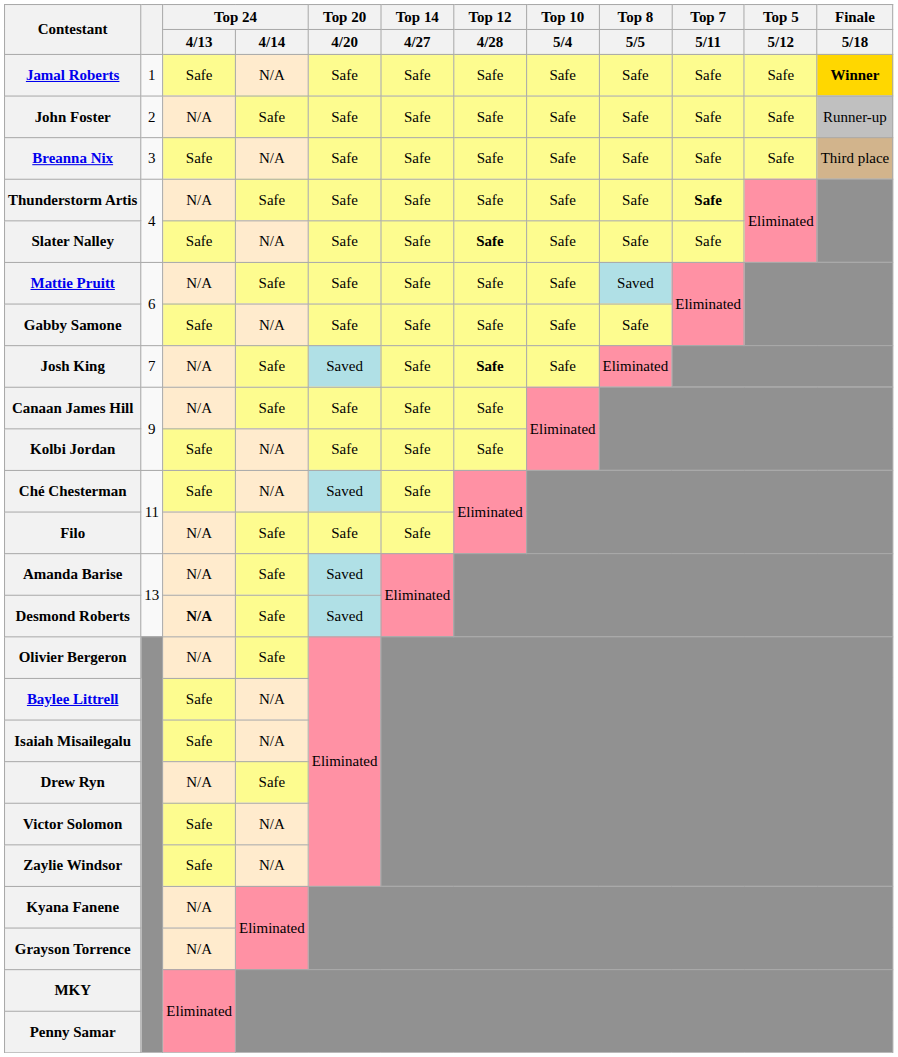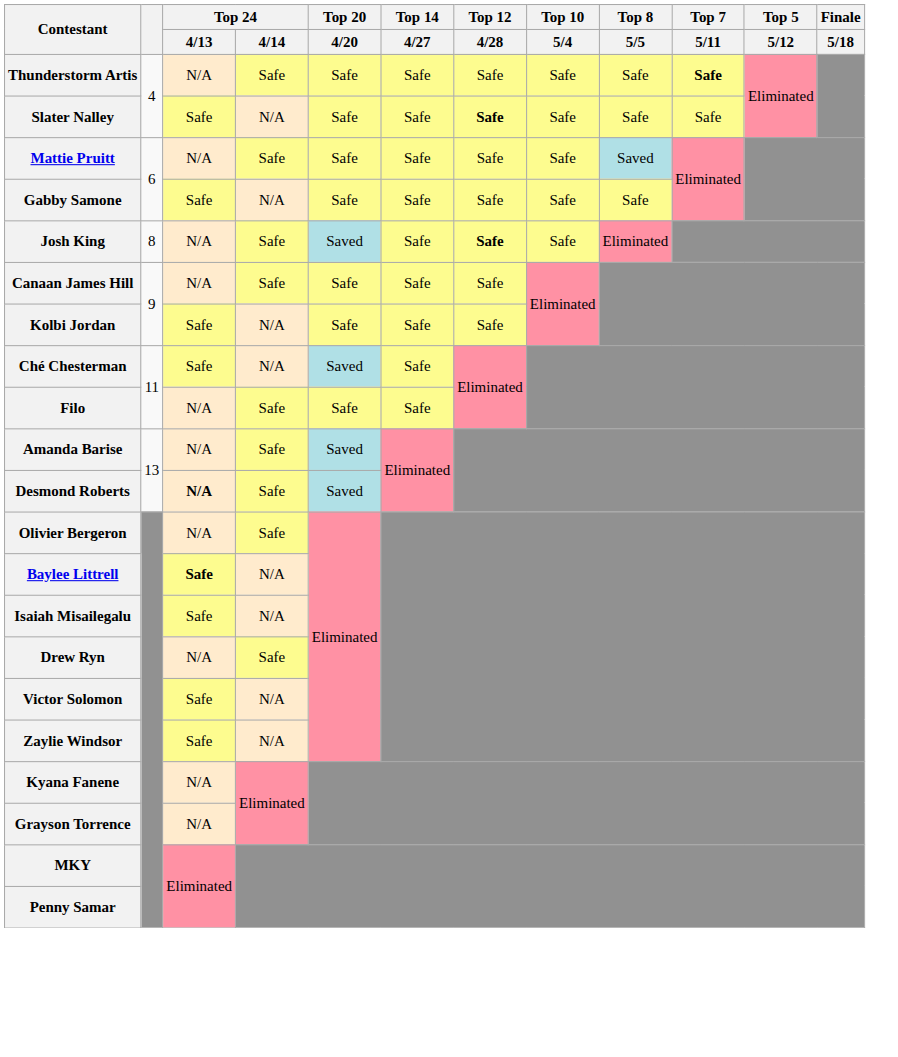- row: Jamal Roberts | 1 | Safe | N/A | Safe | Safe | Safe | Safe | Safe | Safe | Safe | Winner
- row: John Foster | 2 | N/A | Safe | Safe | Safe | Safe | Safe | Safe | Safe | Safe | Runner-up
- row: Breanna Nix | 3 | Safe | N/A | Safe | Safe | Safe | Safe | Safe | Safe | Safe | Third place
Josh King | column 2: 7 -> 8
Baylee Littrell | Top 24 / 4/13: normal -> bold
